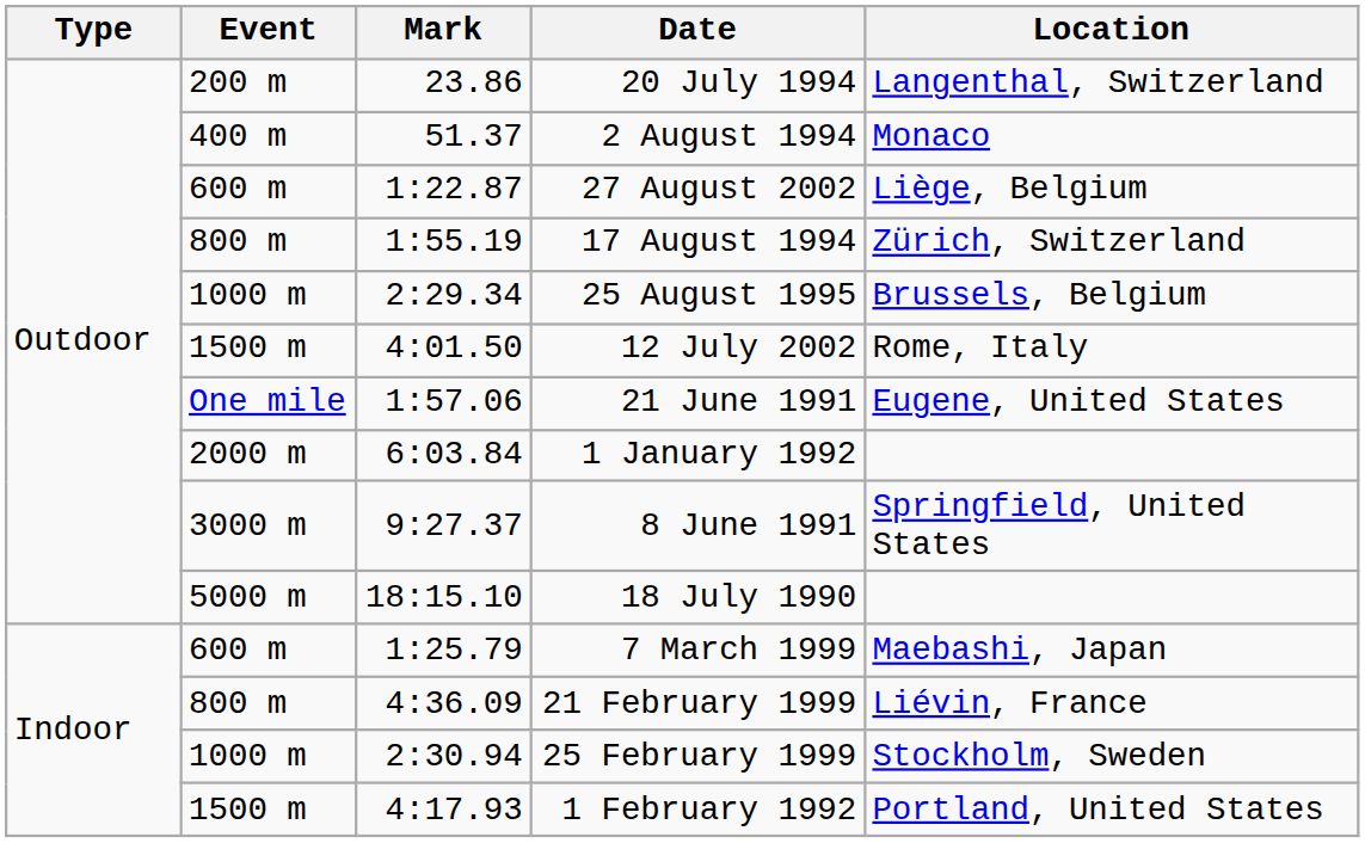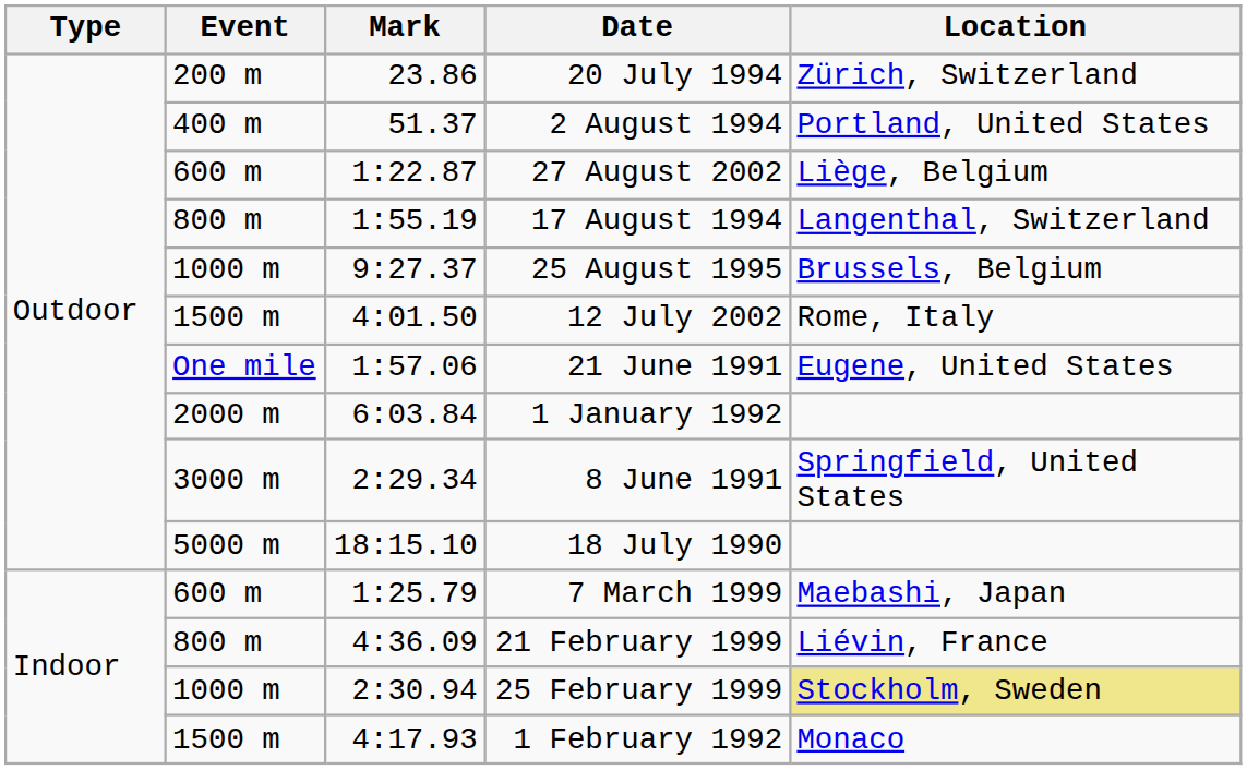20 July 1994 | Location: Langenthal, Switzerland -> Zürich, Switzerland
2 August 1994 | Location: Monaco -> Portland, United States
17 August 1994 | Location: Zürich, Switzerland -> Langenthal, Switzerland
25 August 1995 | Mark: 2:29.34 -> 9:27.37
8 June 1991 | Mark: 9:27.37 -> 2:29.34
25 February 1999 | Location: no background -> khaki background
1 February 1992 | Location: Portland, United States -> Monaco
